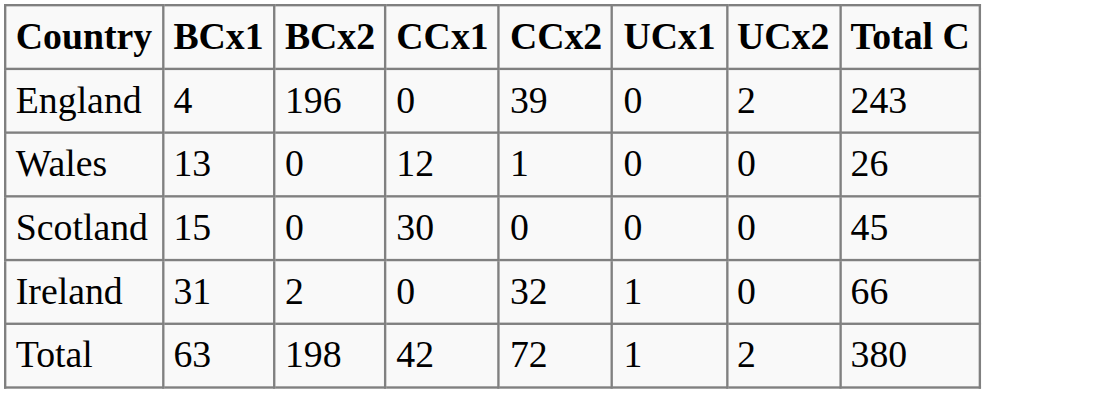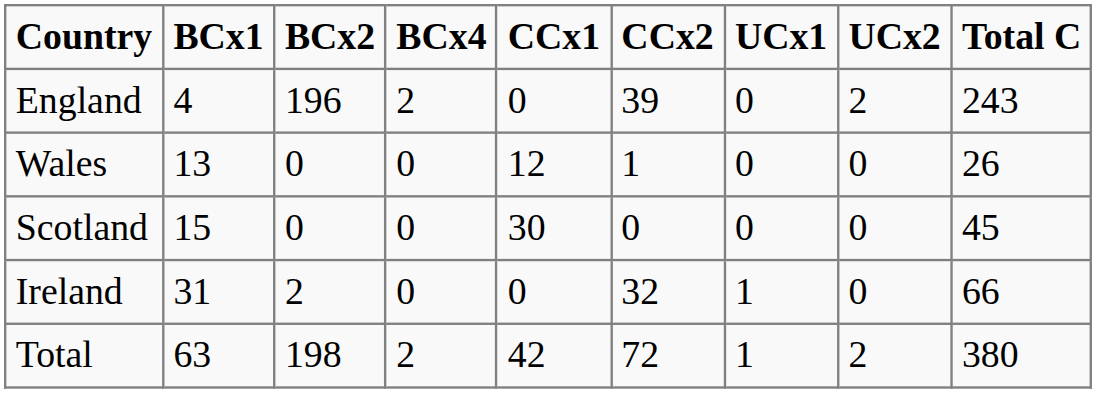+ column: BCx4 | 2 | 0 | 0 | 0 | 2
